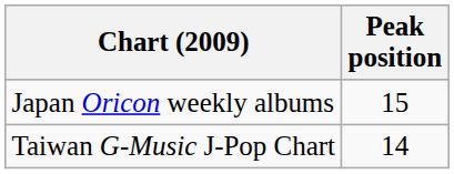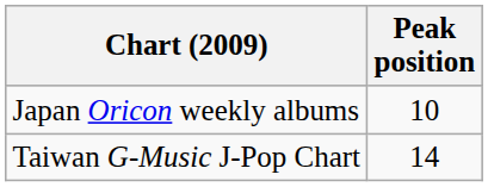Japan Oricon weekly albums | Peak position: 15 -> 10
